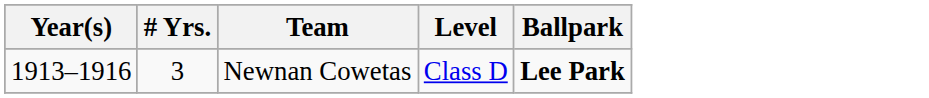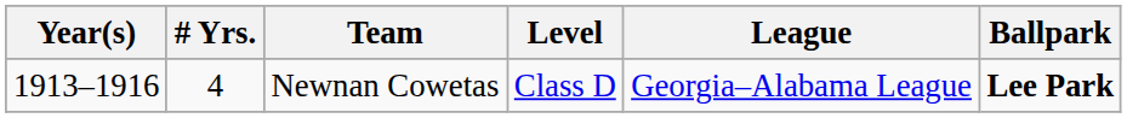+ column: League | Georgia–Alabama League
Newnan Cowetas | # Yrs.: 3 -> 4
